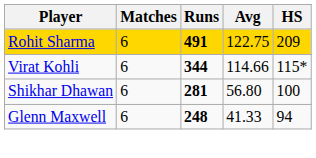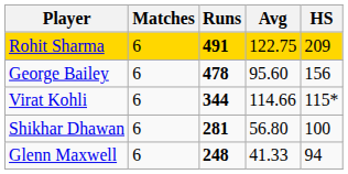+ row: George Bailey | 6 | 478 | 95.60 | 156
